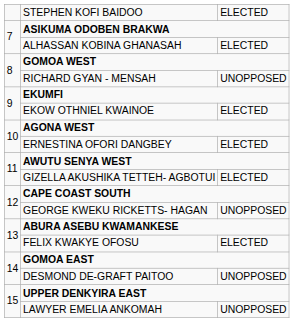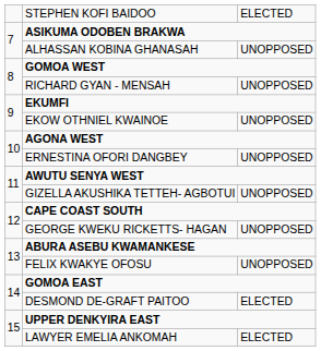ALHASSAN KOBINA GHANASAH | column 3: ELECTED -> UNOPPOSED
EKOW OTHNIEL KWAINOE | column 3: ELECTED -> UNOPPOSED
ERNESTINA OFORI DANGBEY | column 3: ELECTED -> UNOPPOSED
GIZELLA AKUSHIKA TETTEH- AGBOTUI | column 3: ELECTED -> UNOPPOSED
FELIX KWAKYE OFOSU | column 3: ELECTED -> UNOPPOSED
DESMOND DE-GRAFT PAITOO | column 3: UNOPPOSED -> ELECTED
LAWYER EMELIA ANKOMAH | column 3: UNOPPOSED -> ELECTED
